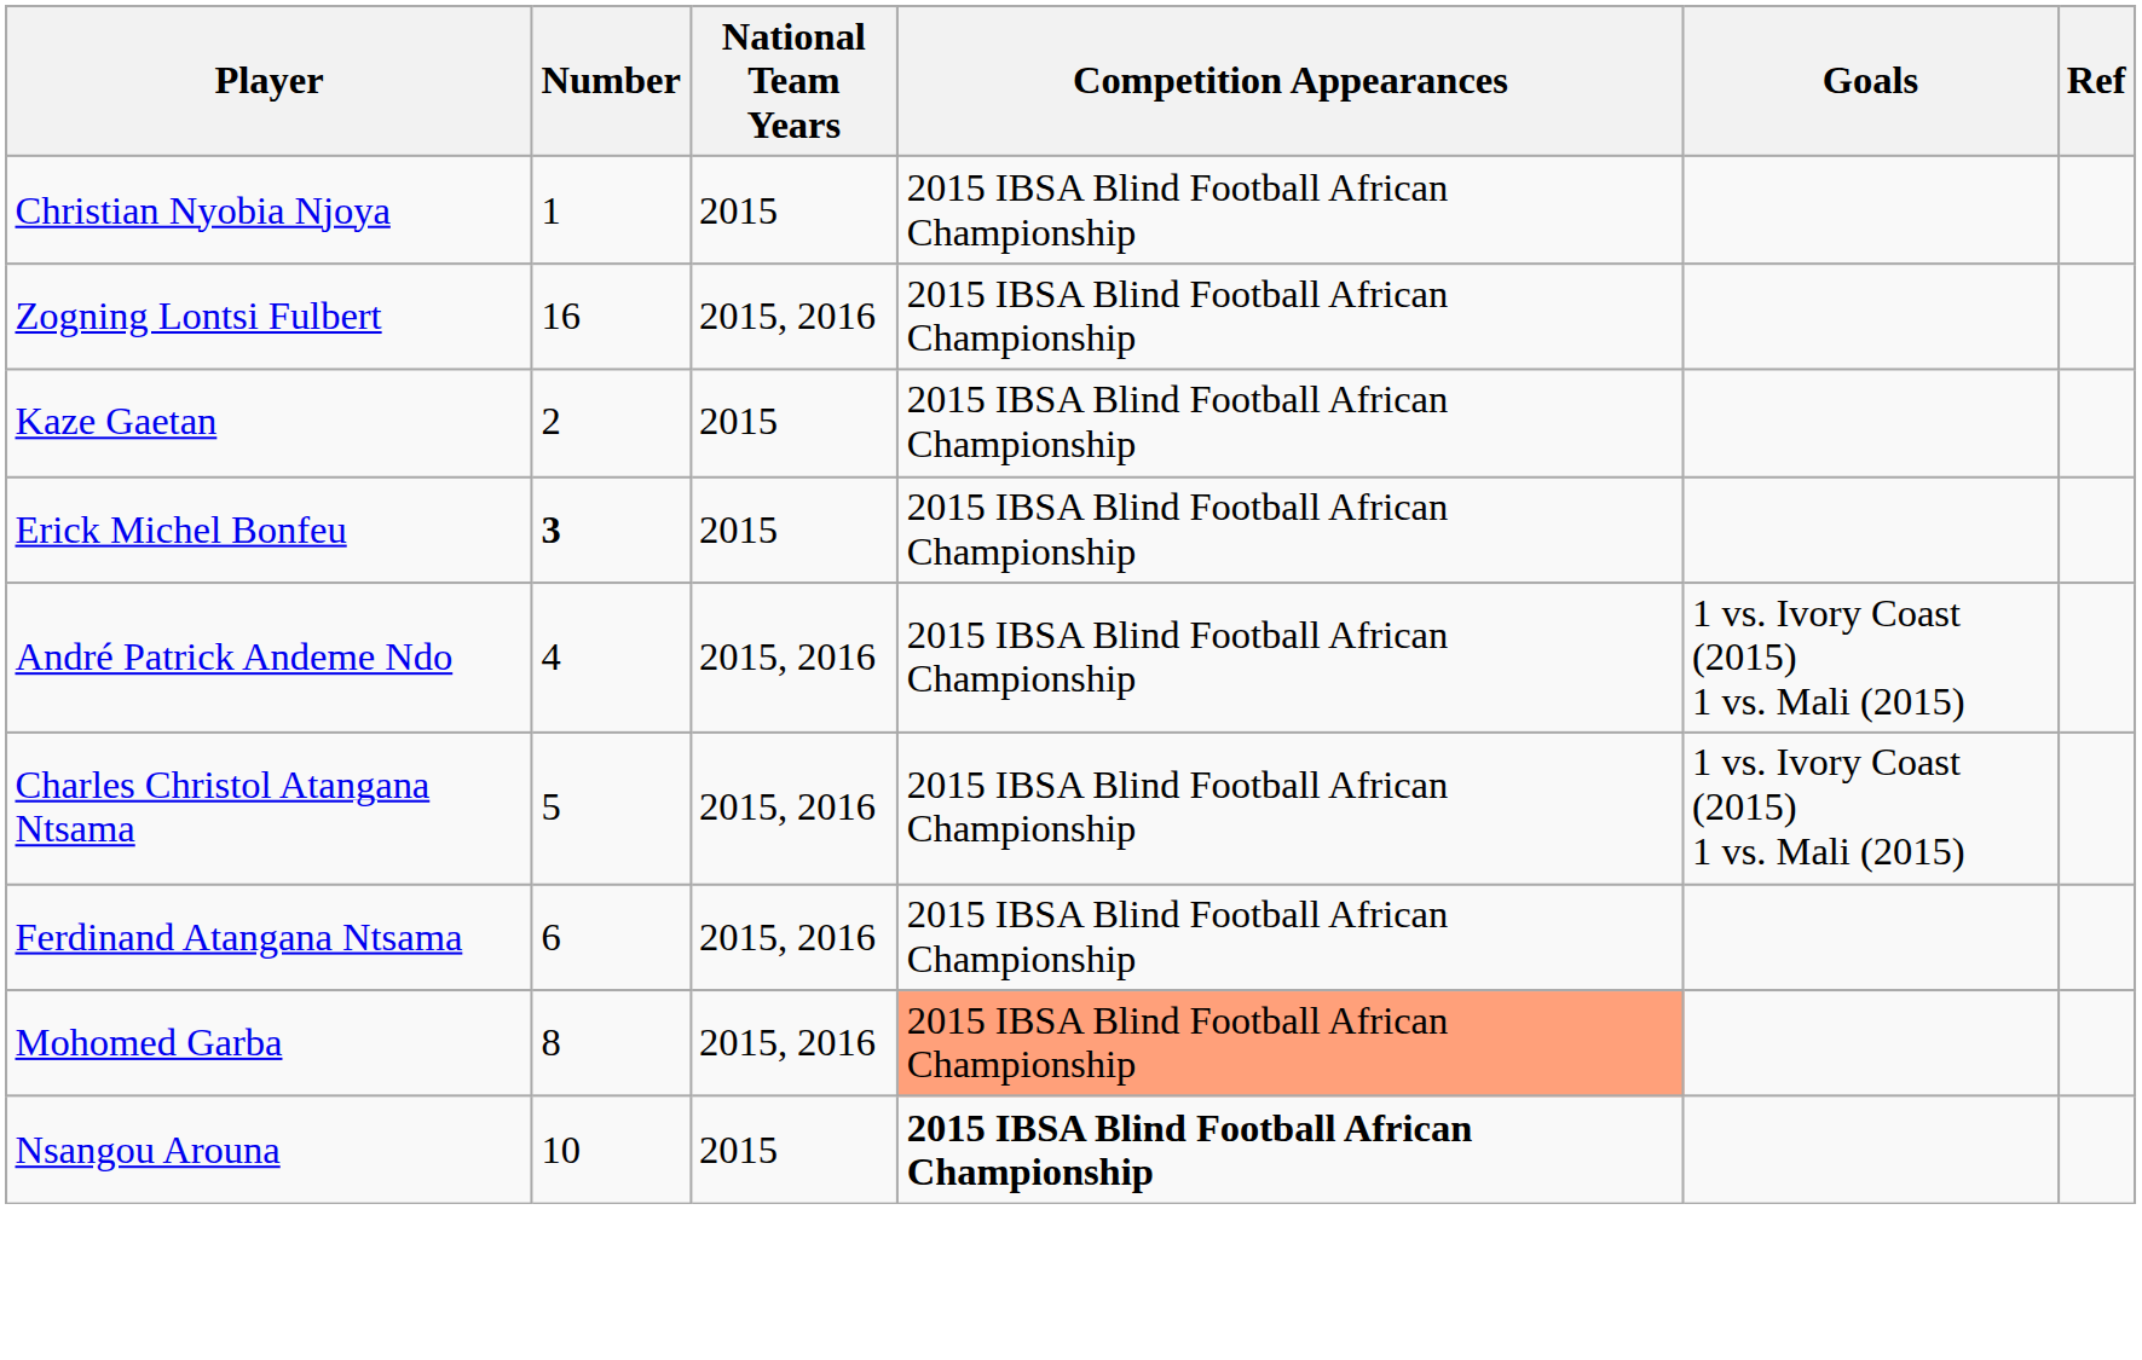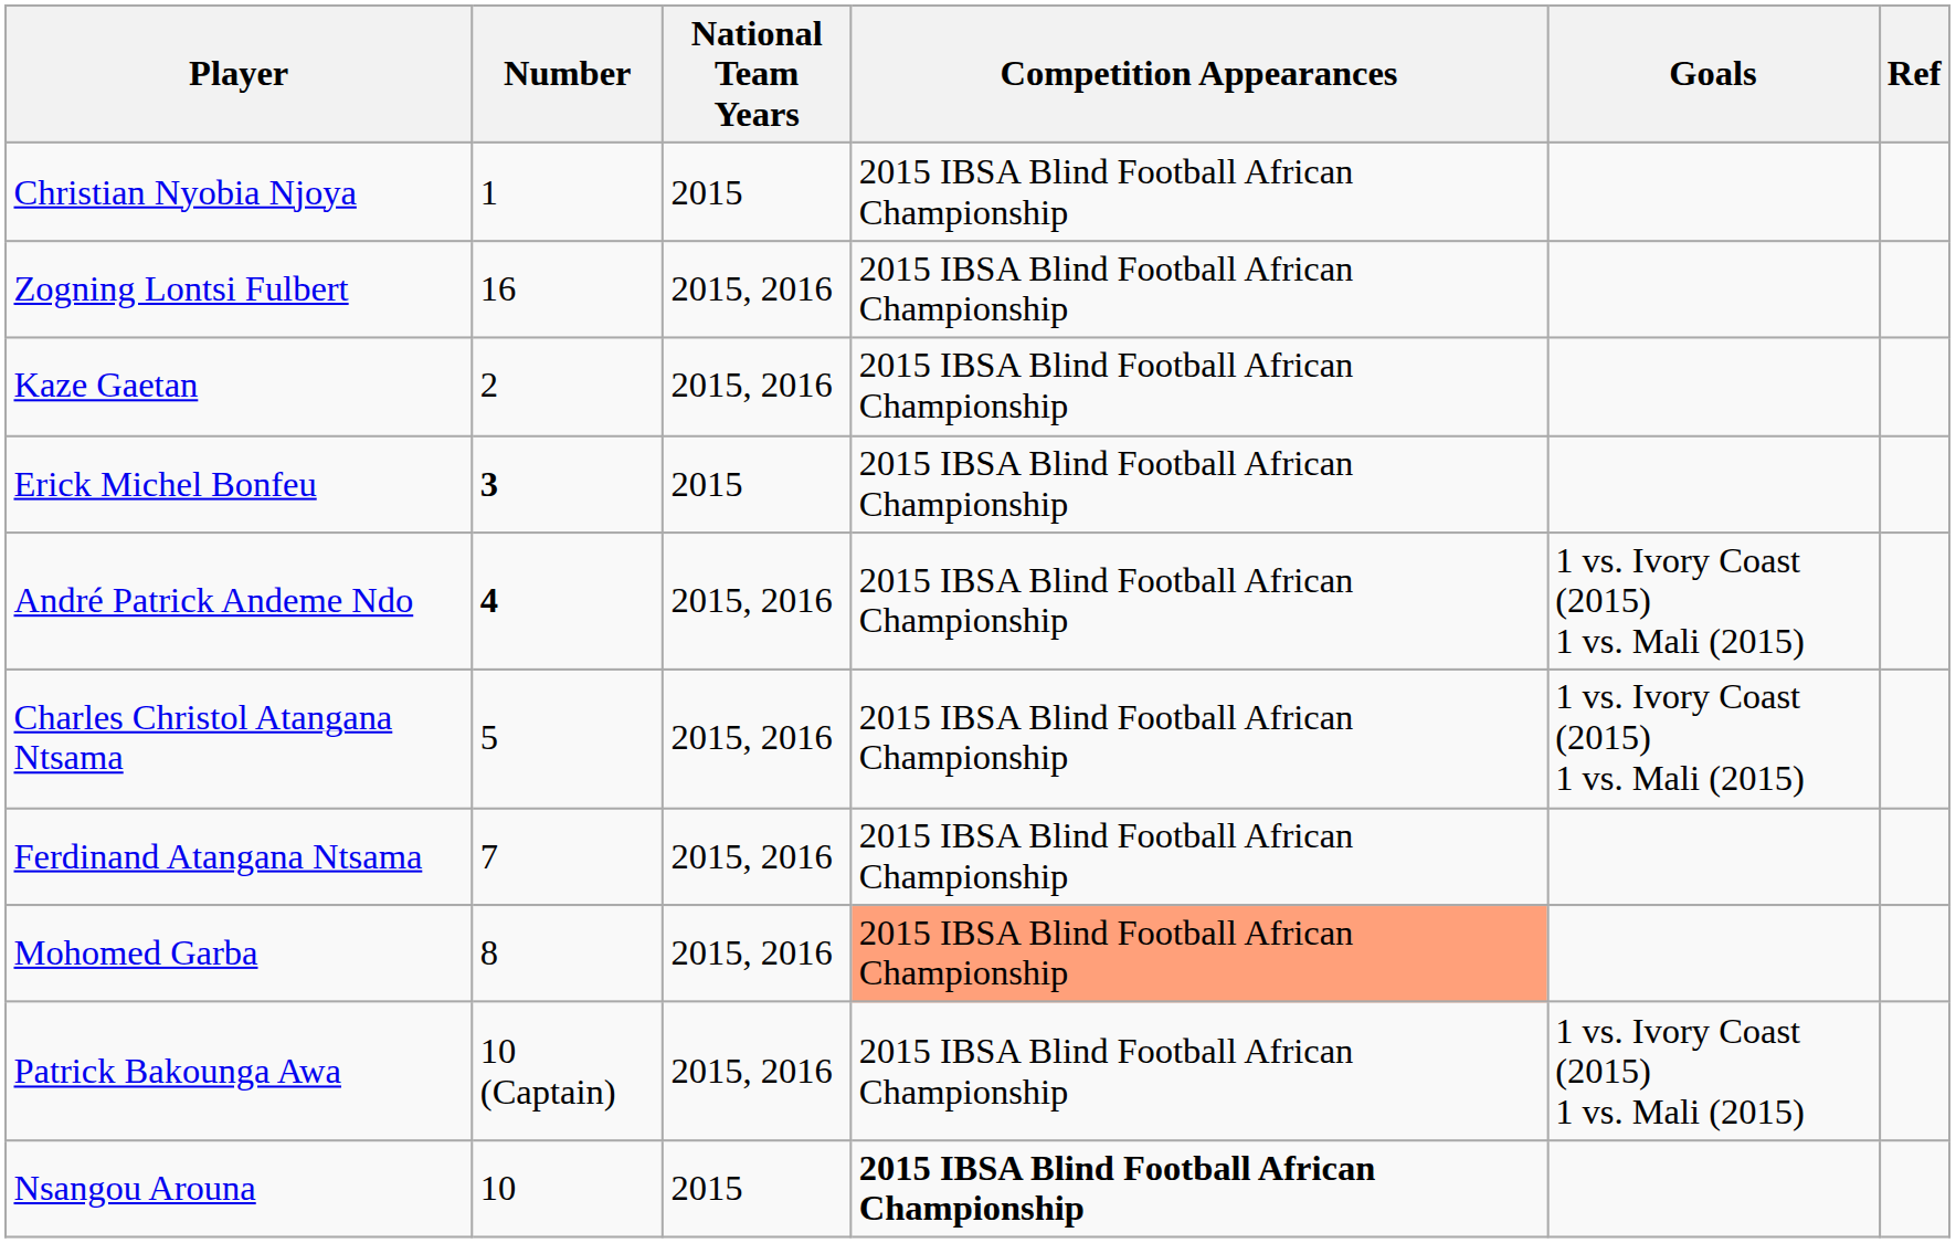Kaze Gaetan | National Team Years: 2015 -> 2015, 2016
André Patrick Andeme Ndo | Number: normal -> bold
Ferdinand Atangana Ntsama | Number: 6 -> 7
+ row: Patrick Bakounga Awa | 10 (Captain) | 2015, 2016 | 2015 IBSA Blind Football African Championship | 1 vs. Ivory Coast (2015) 1 vs. Mali (2015)
